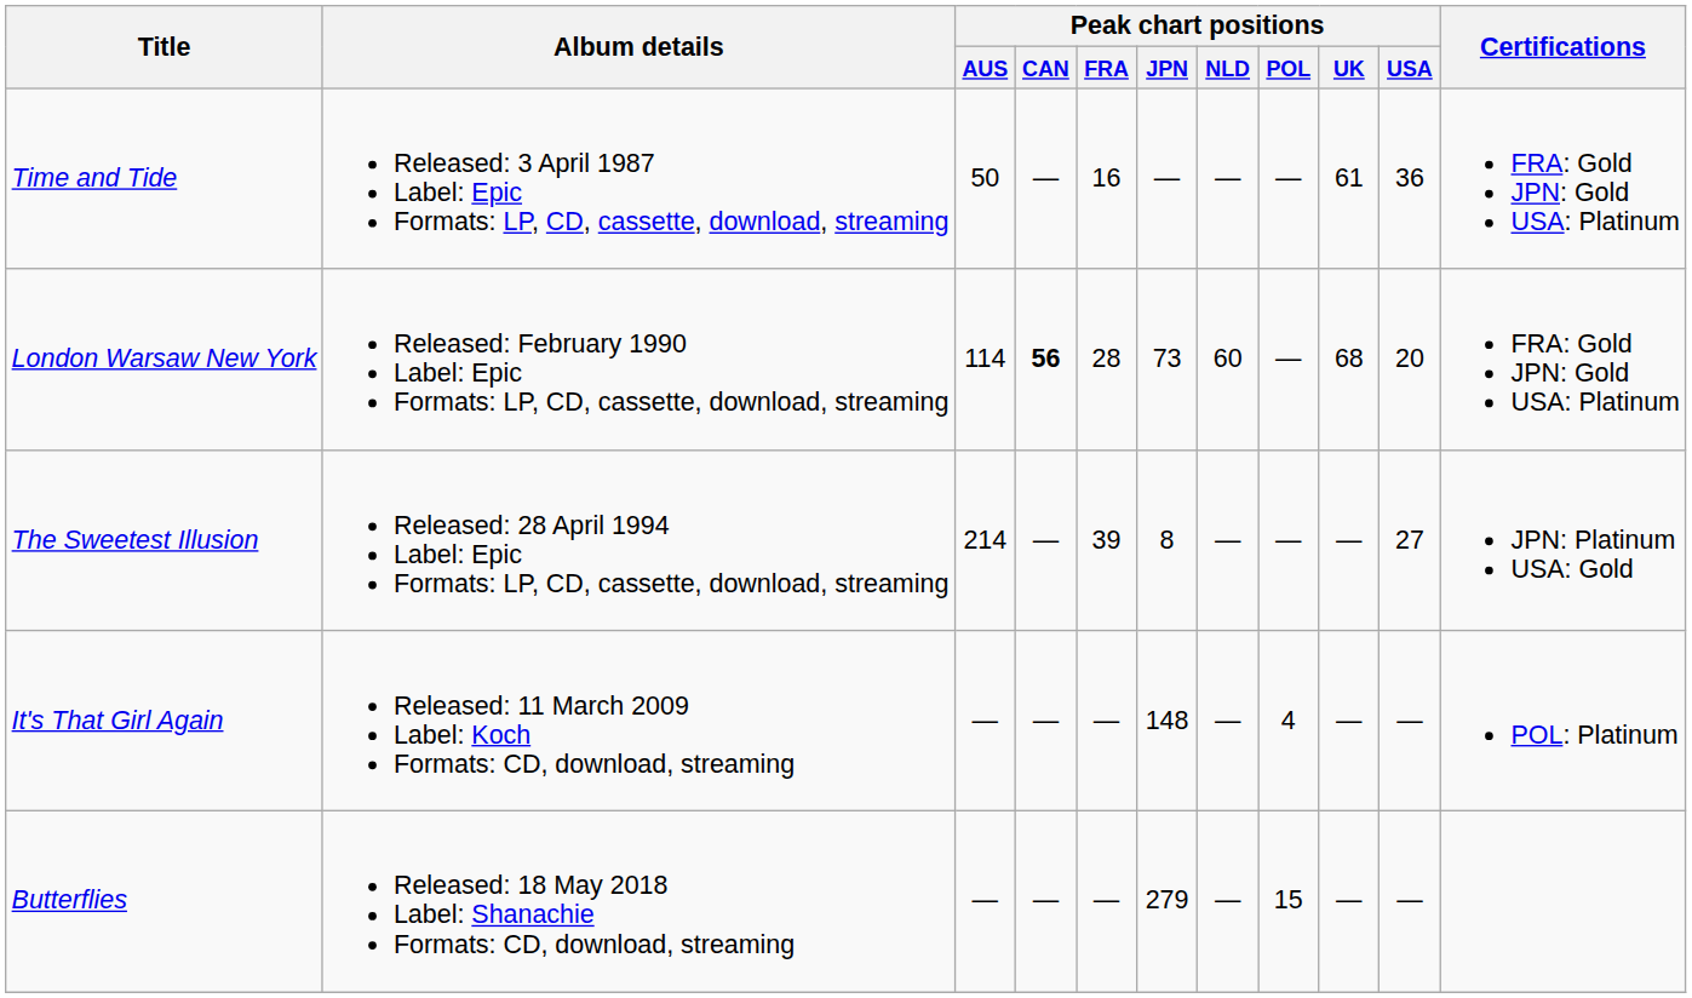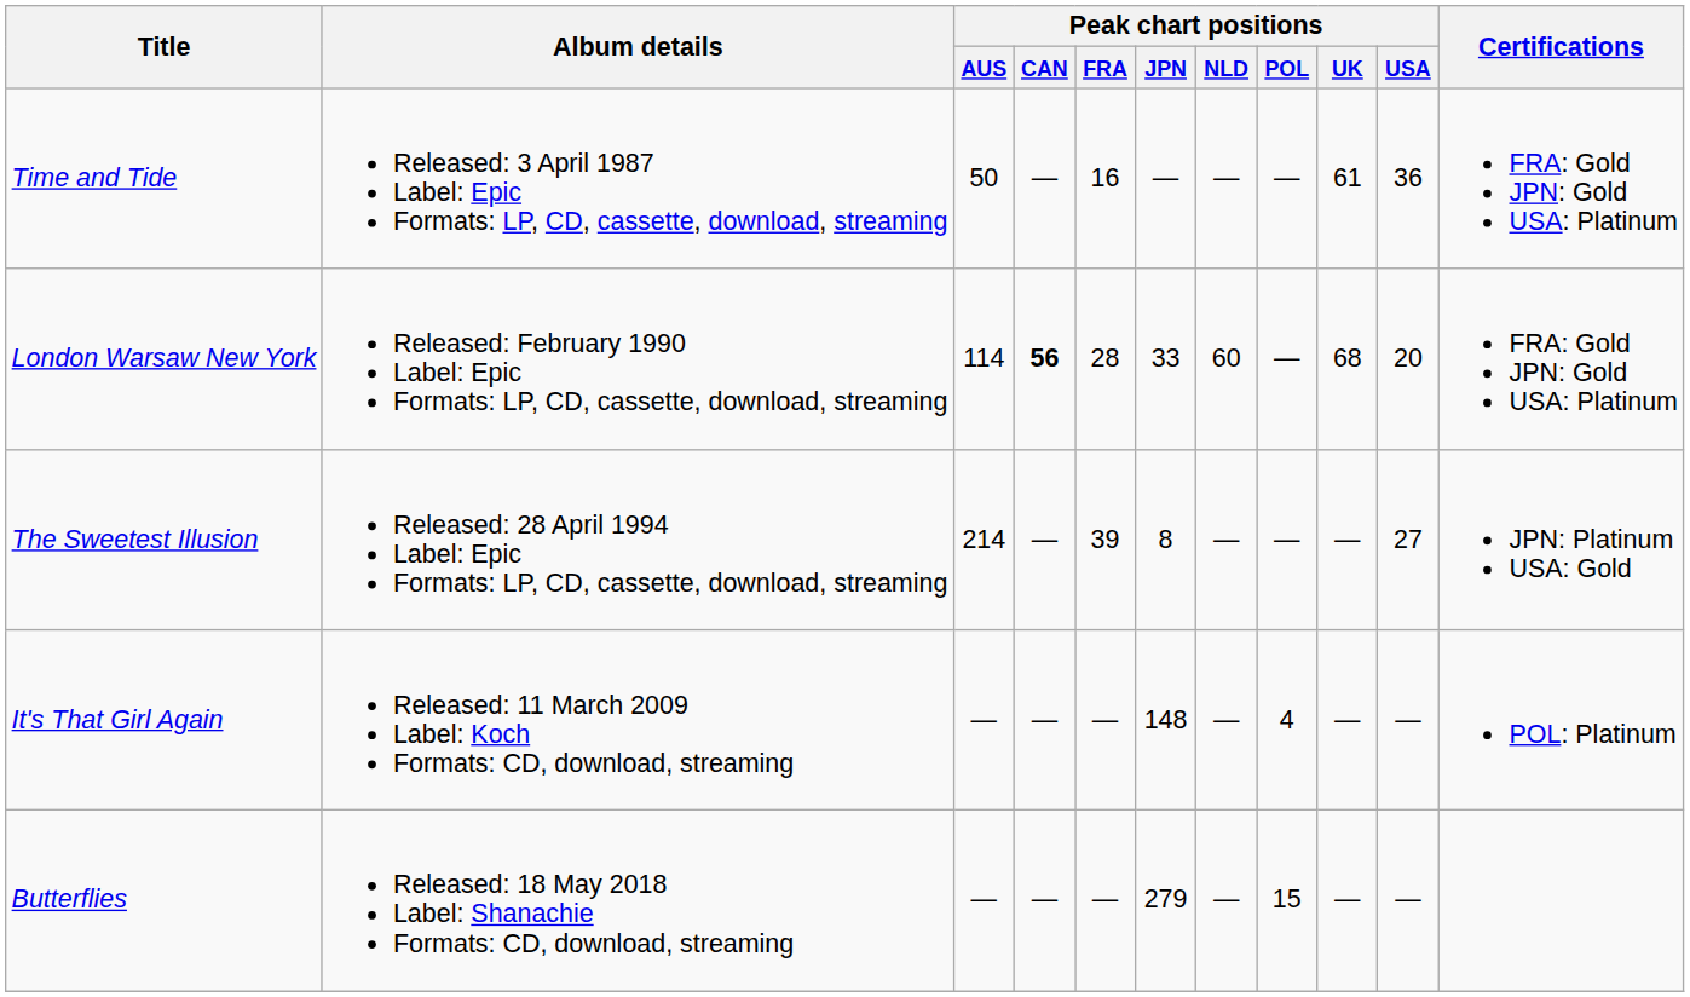London Warsaw New York | Peak chart positions / JPN: 73 -> 33
